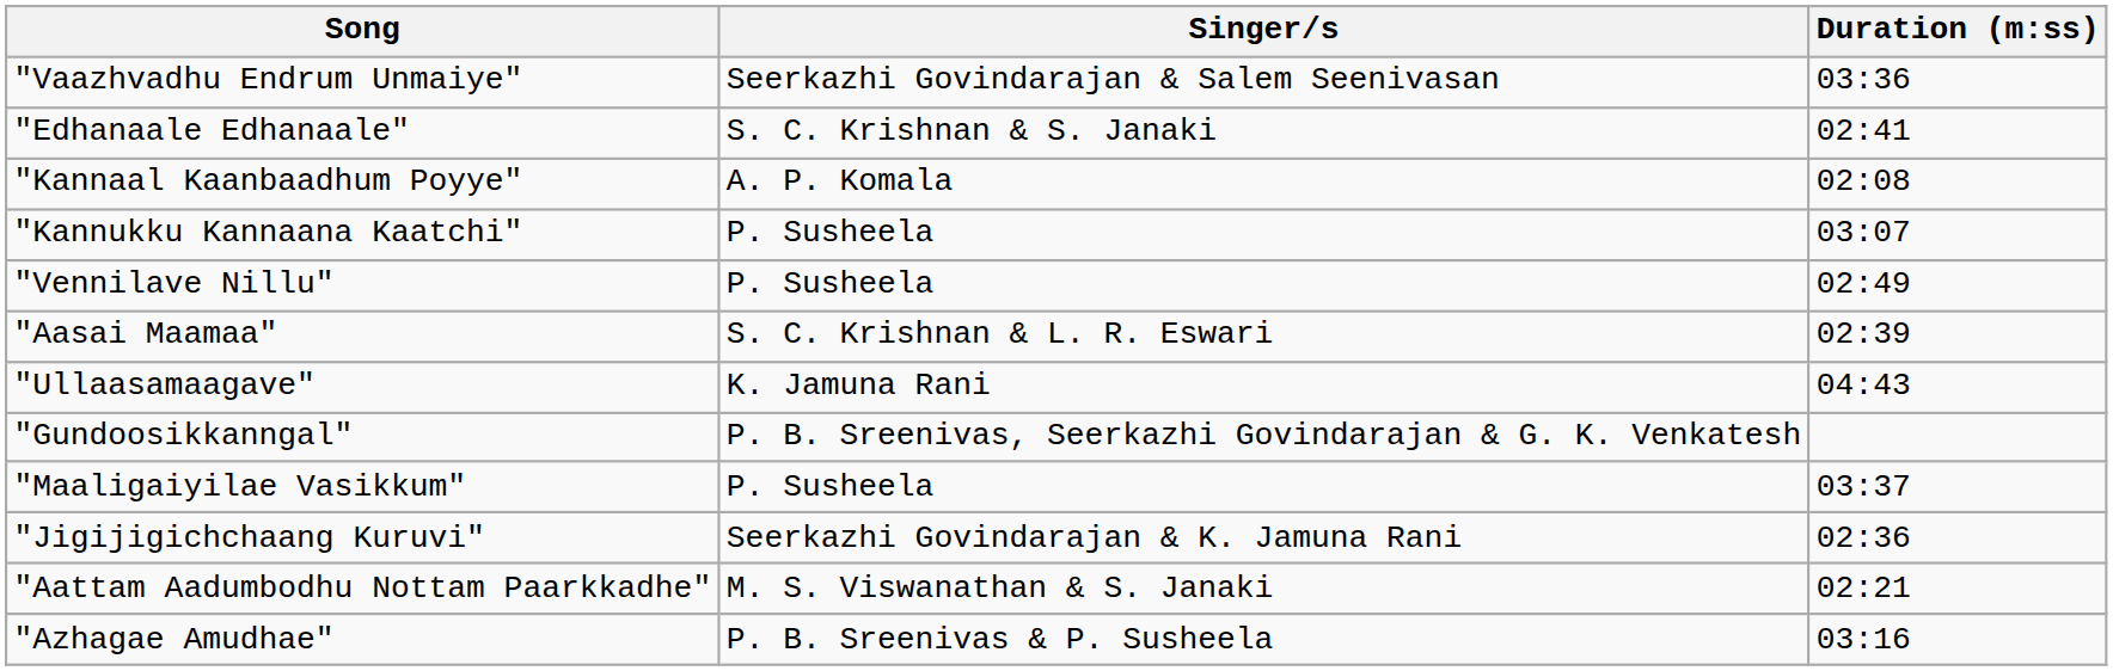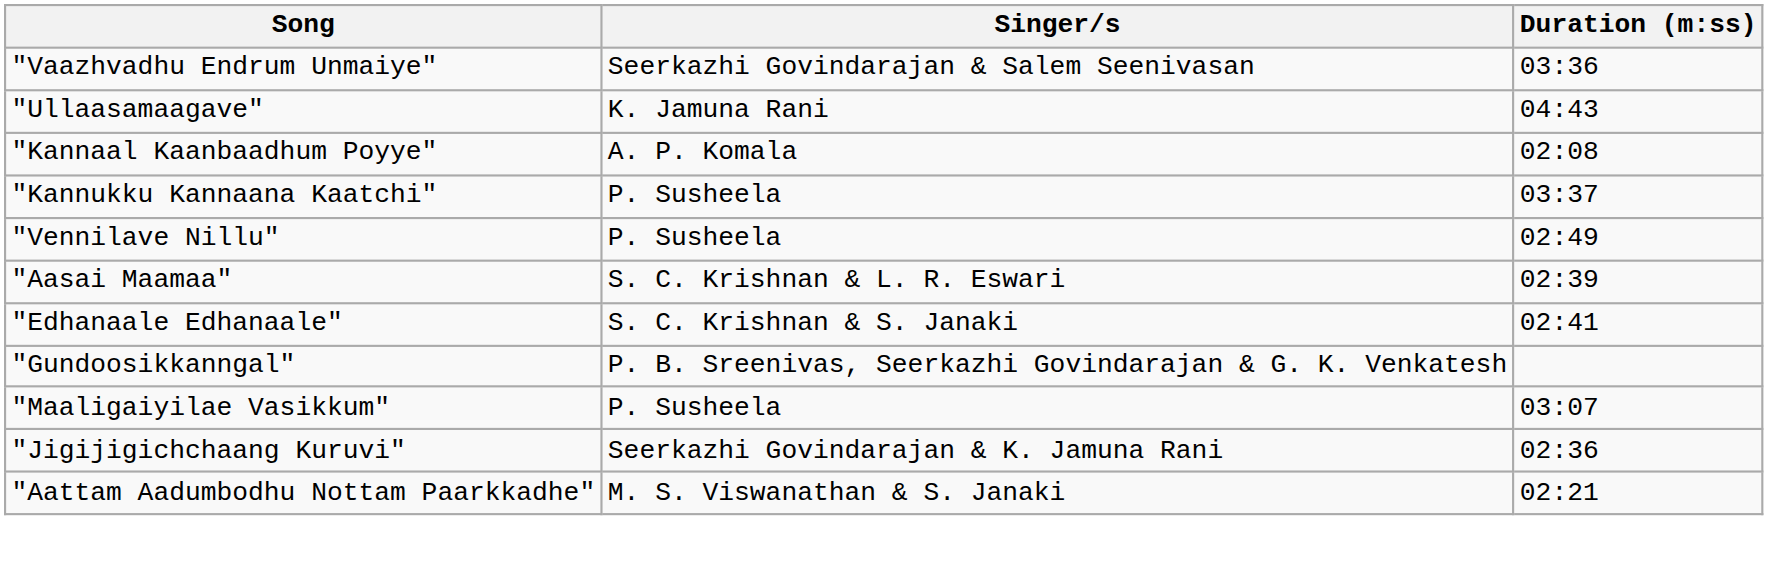rows swapped: "Ullaasamaagave" <-> "Edhanaale Edhanaale"
"Kannukku Kannaana Kaatchi" | Duration (m:ss): 03:07 -> 03:37
"Maaligaiyilae Vasikkum" | Duration (m:ss): 03:37 -> 03:07
- row: "Azhagae Amudhae" | P. B. Sreenivas & P. Susheela | 03:16
